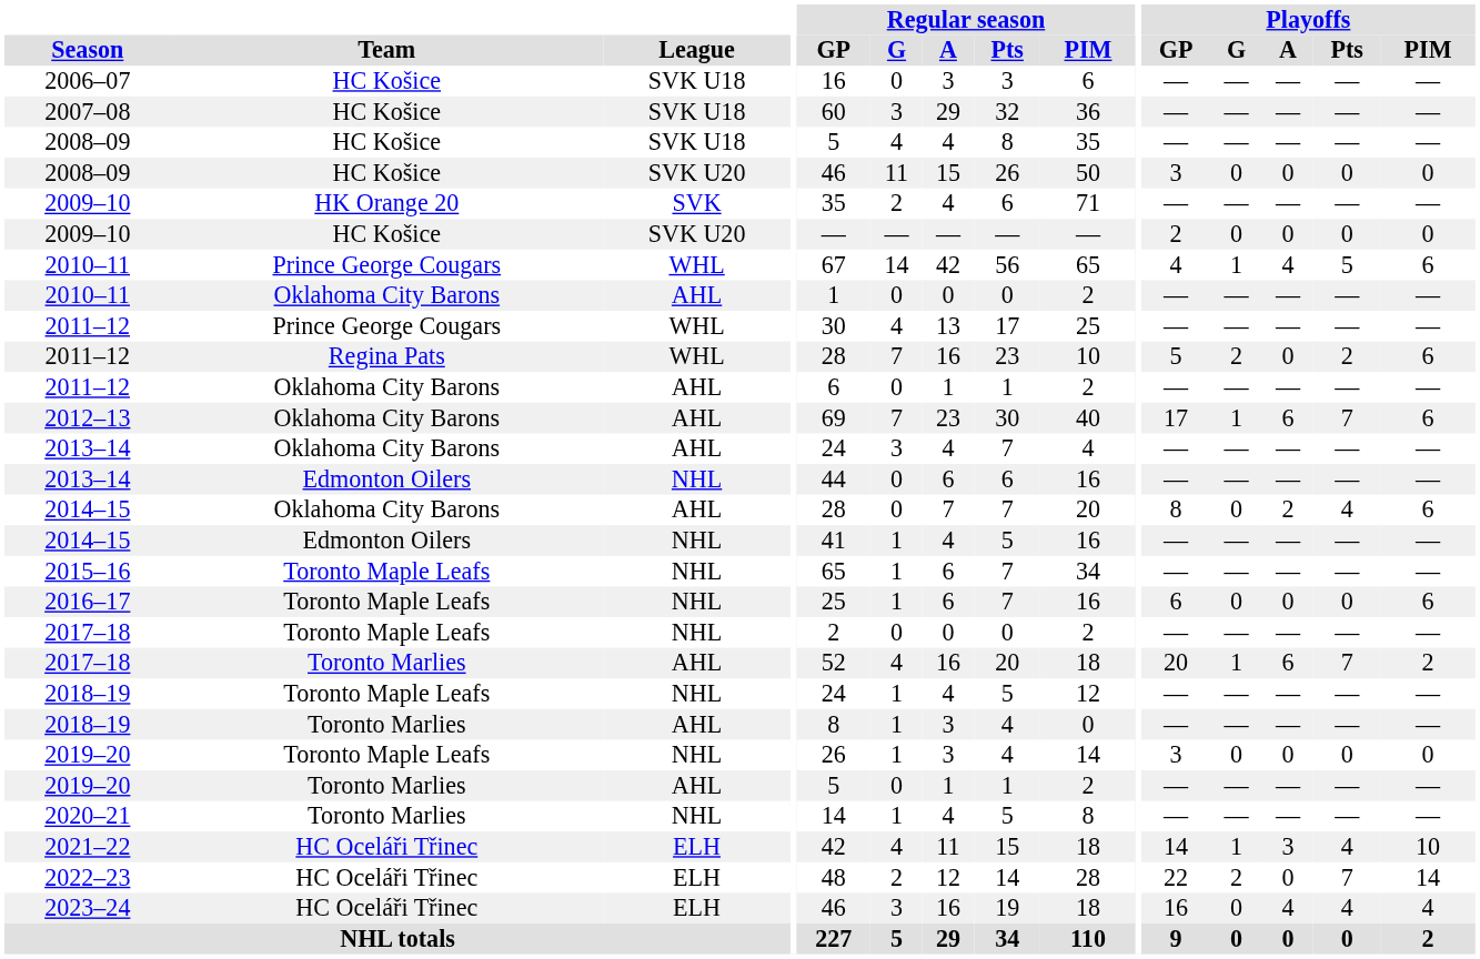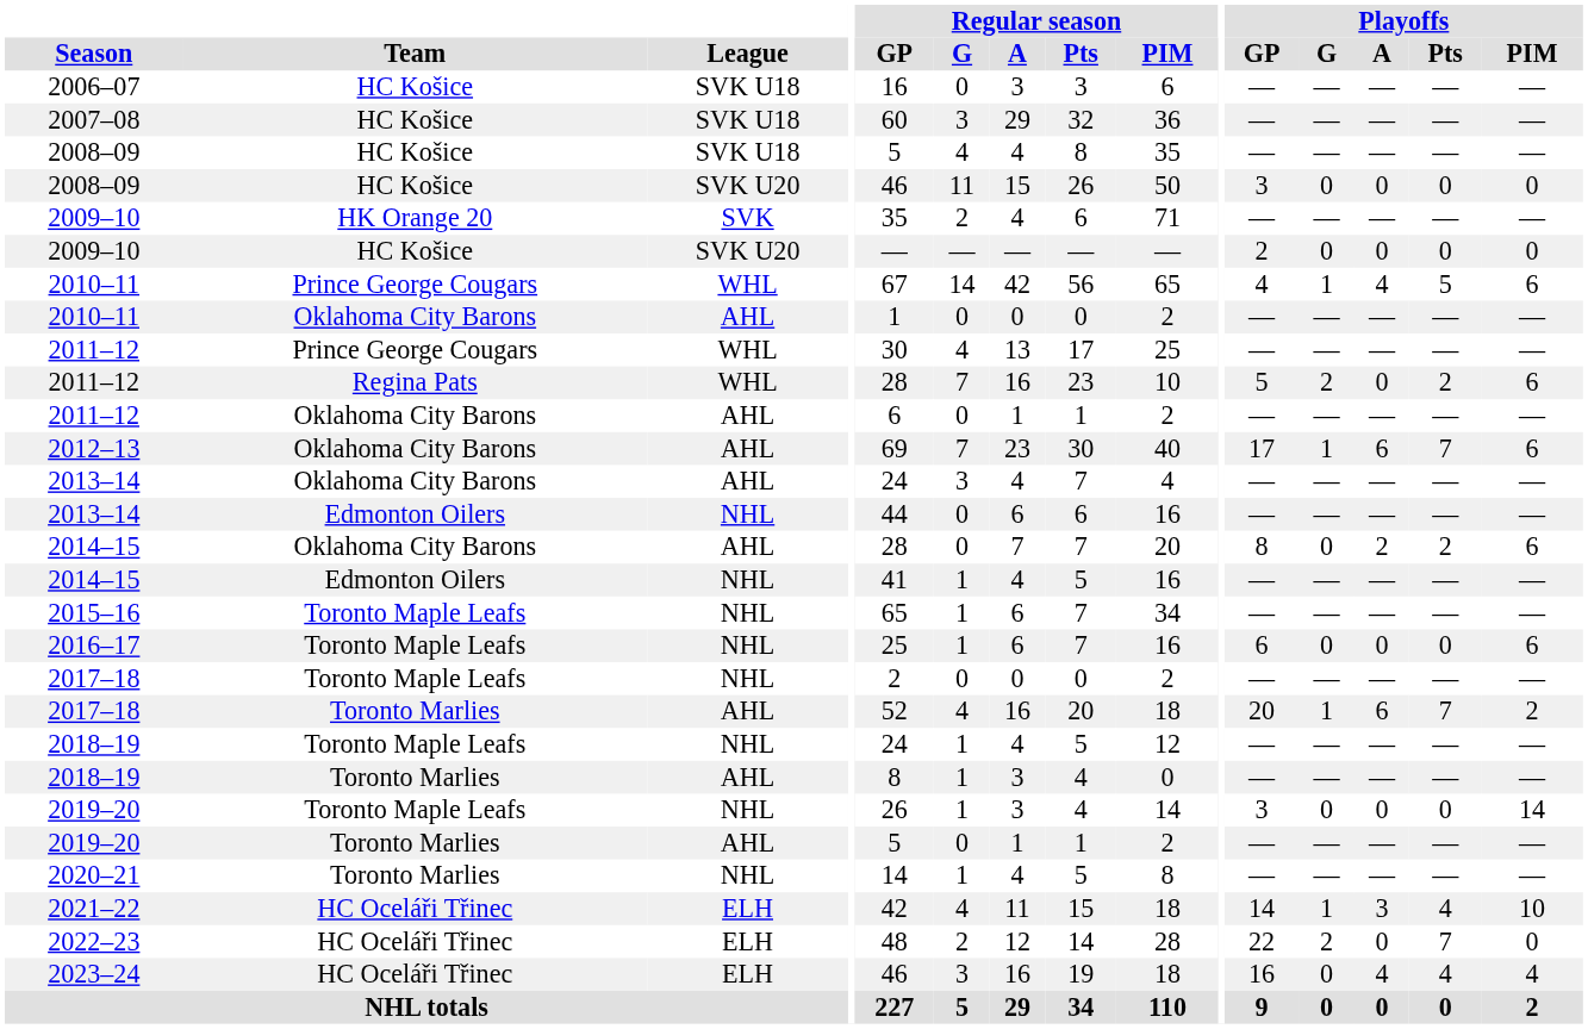2014–15 / Oklahoma City Barons | Playoffs / Pts: 4 -> 2
2019–20 / Toronto Maple Leafs | Playoffs / PIM: 0 -> 14
2022–23 | Playoffs / PIM: 14 -> 0
